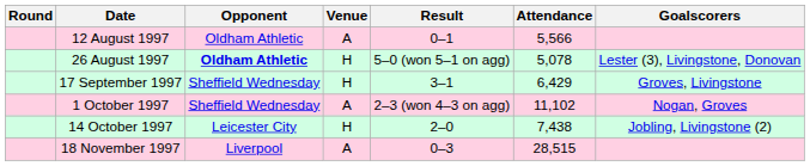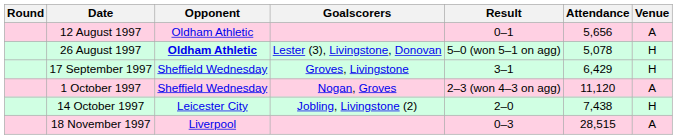columns swapped: Venue <-> Goalscorers
12 August 1997 | Attendance: 5,566 -> 5,656
1 October 1997 | Attendance: 11,102 -> 11,120
